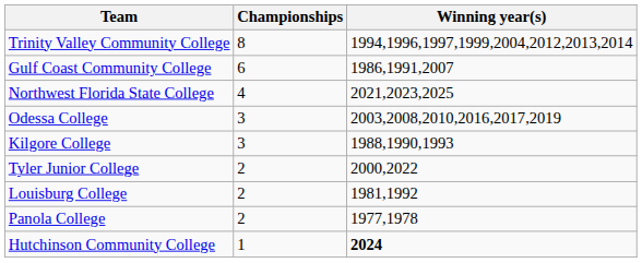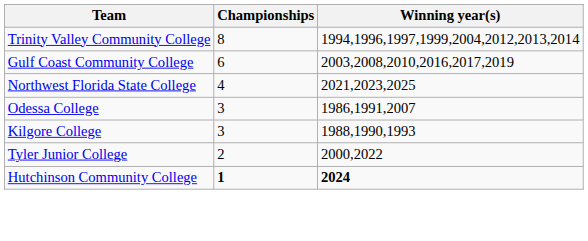Gulf Coast Community College | Winning year(s): 1986,1991,2007 -> 2003,2008,2010,2016,2017,2019
Odessa College | Winning year(s): 2003,2008,2010,2016,2017,2019 -> 1986,1991,2007
- row: Louisburg College | 2 | 1981,1992
- row: Panola College | 2 | 1977,1978
Hutchinson Community College | Championships: normal -> bold
